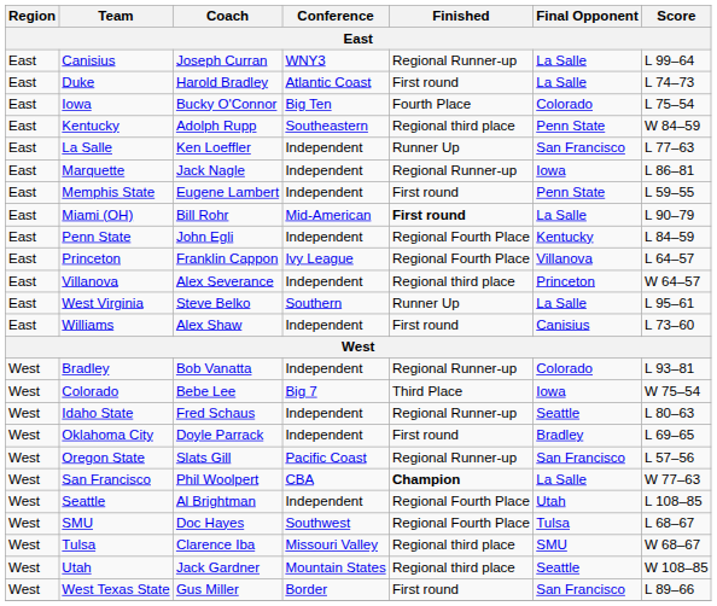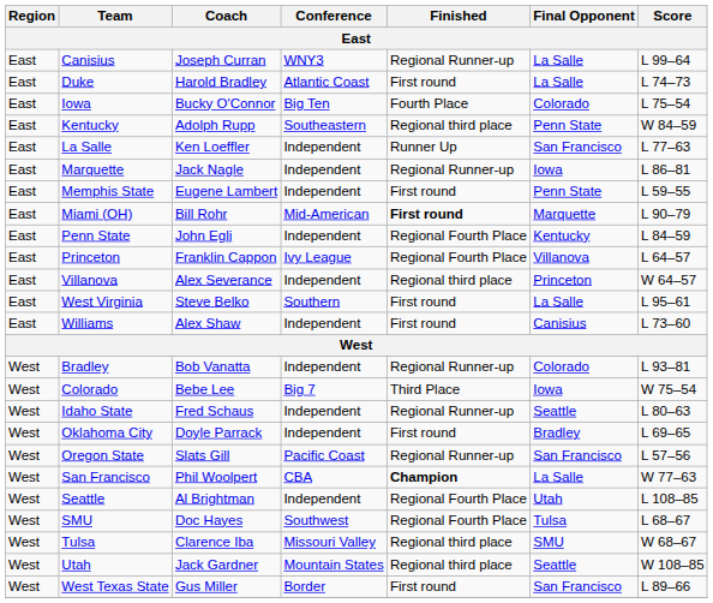Miami (OH) | Final Opponent: La Salle -> Marquette
West Virginia | Finished: Runner Up -> First round
